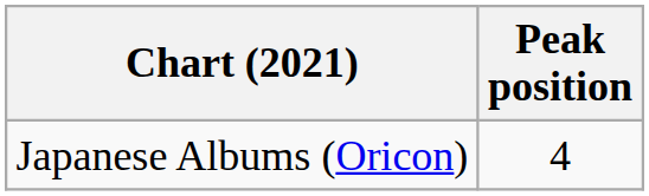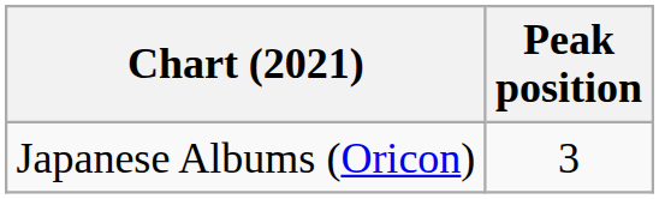Japanese Albums (Oricon) | Peak position: 4 -> 3
